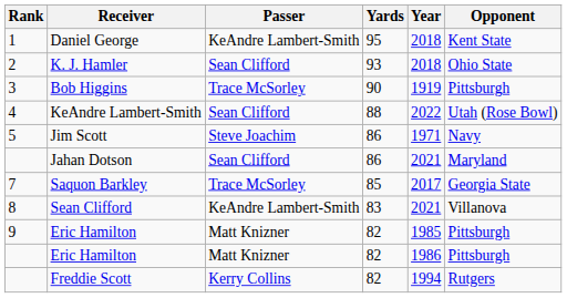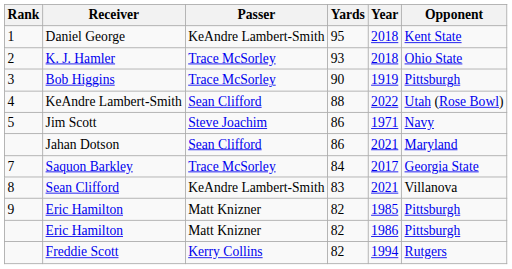K. J. Hamler | Passer: Sean Clifford -> Trace McSorley
Saquon Barkley | Yards: 85 -> 84
